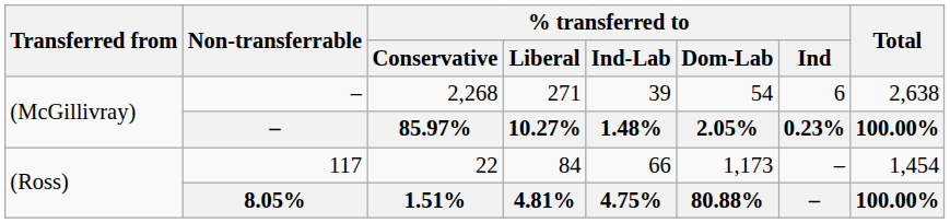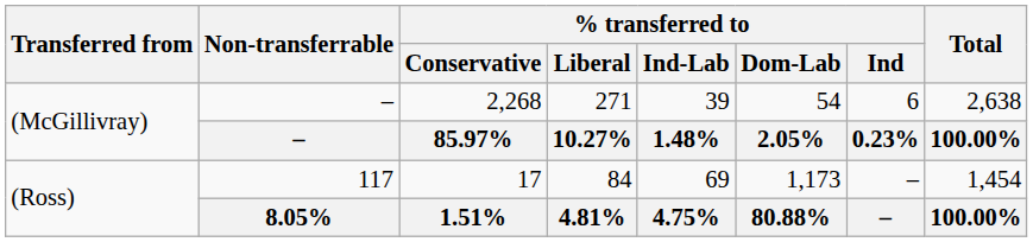(Ross) / 117 | % transferred to / Conservative: 22 -> 17
(Ross) / 117 | % transferred to / Ind-Lab: 66 -> 69
